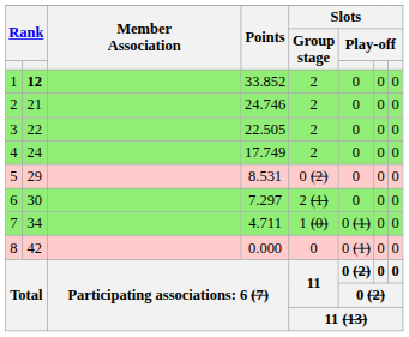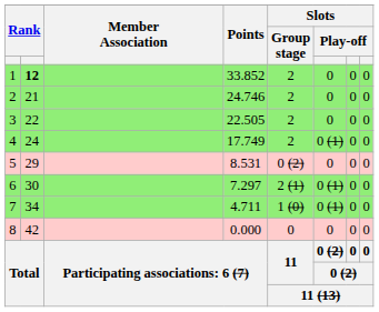4 | column 6: 0 -> 0 (1)
6 | column 6: 0 -> 0 (1)
8 | column 6: 0 (1) -> 0
